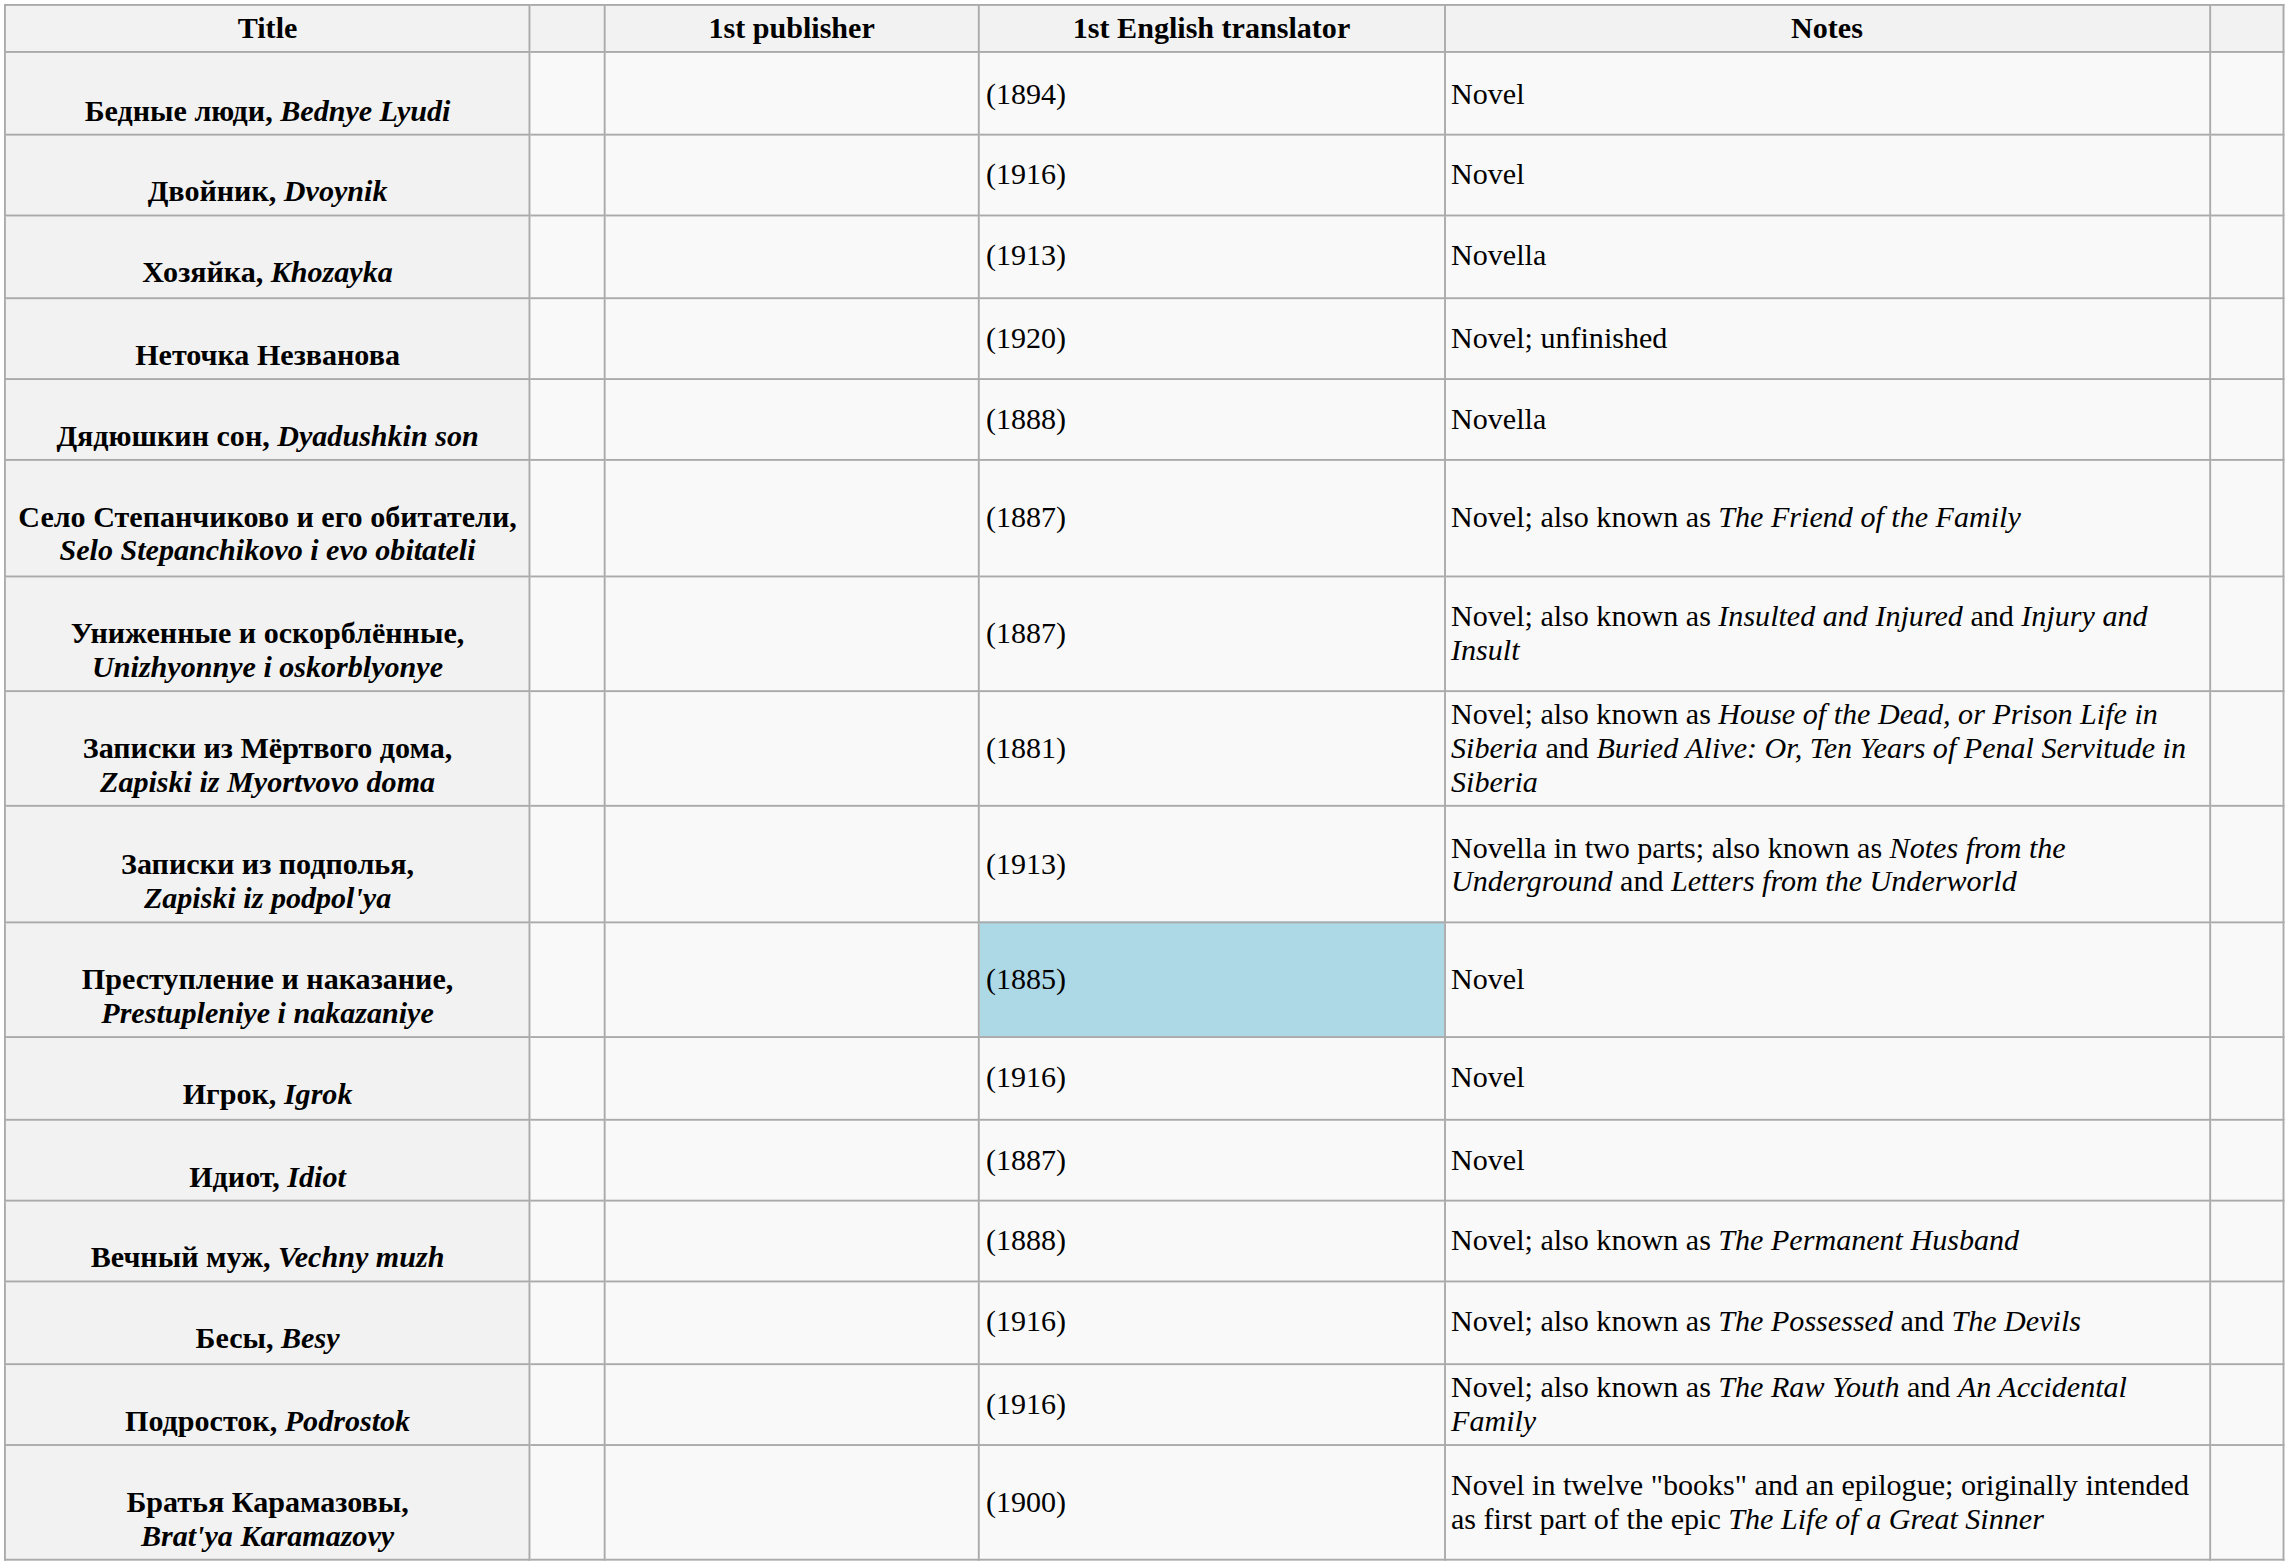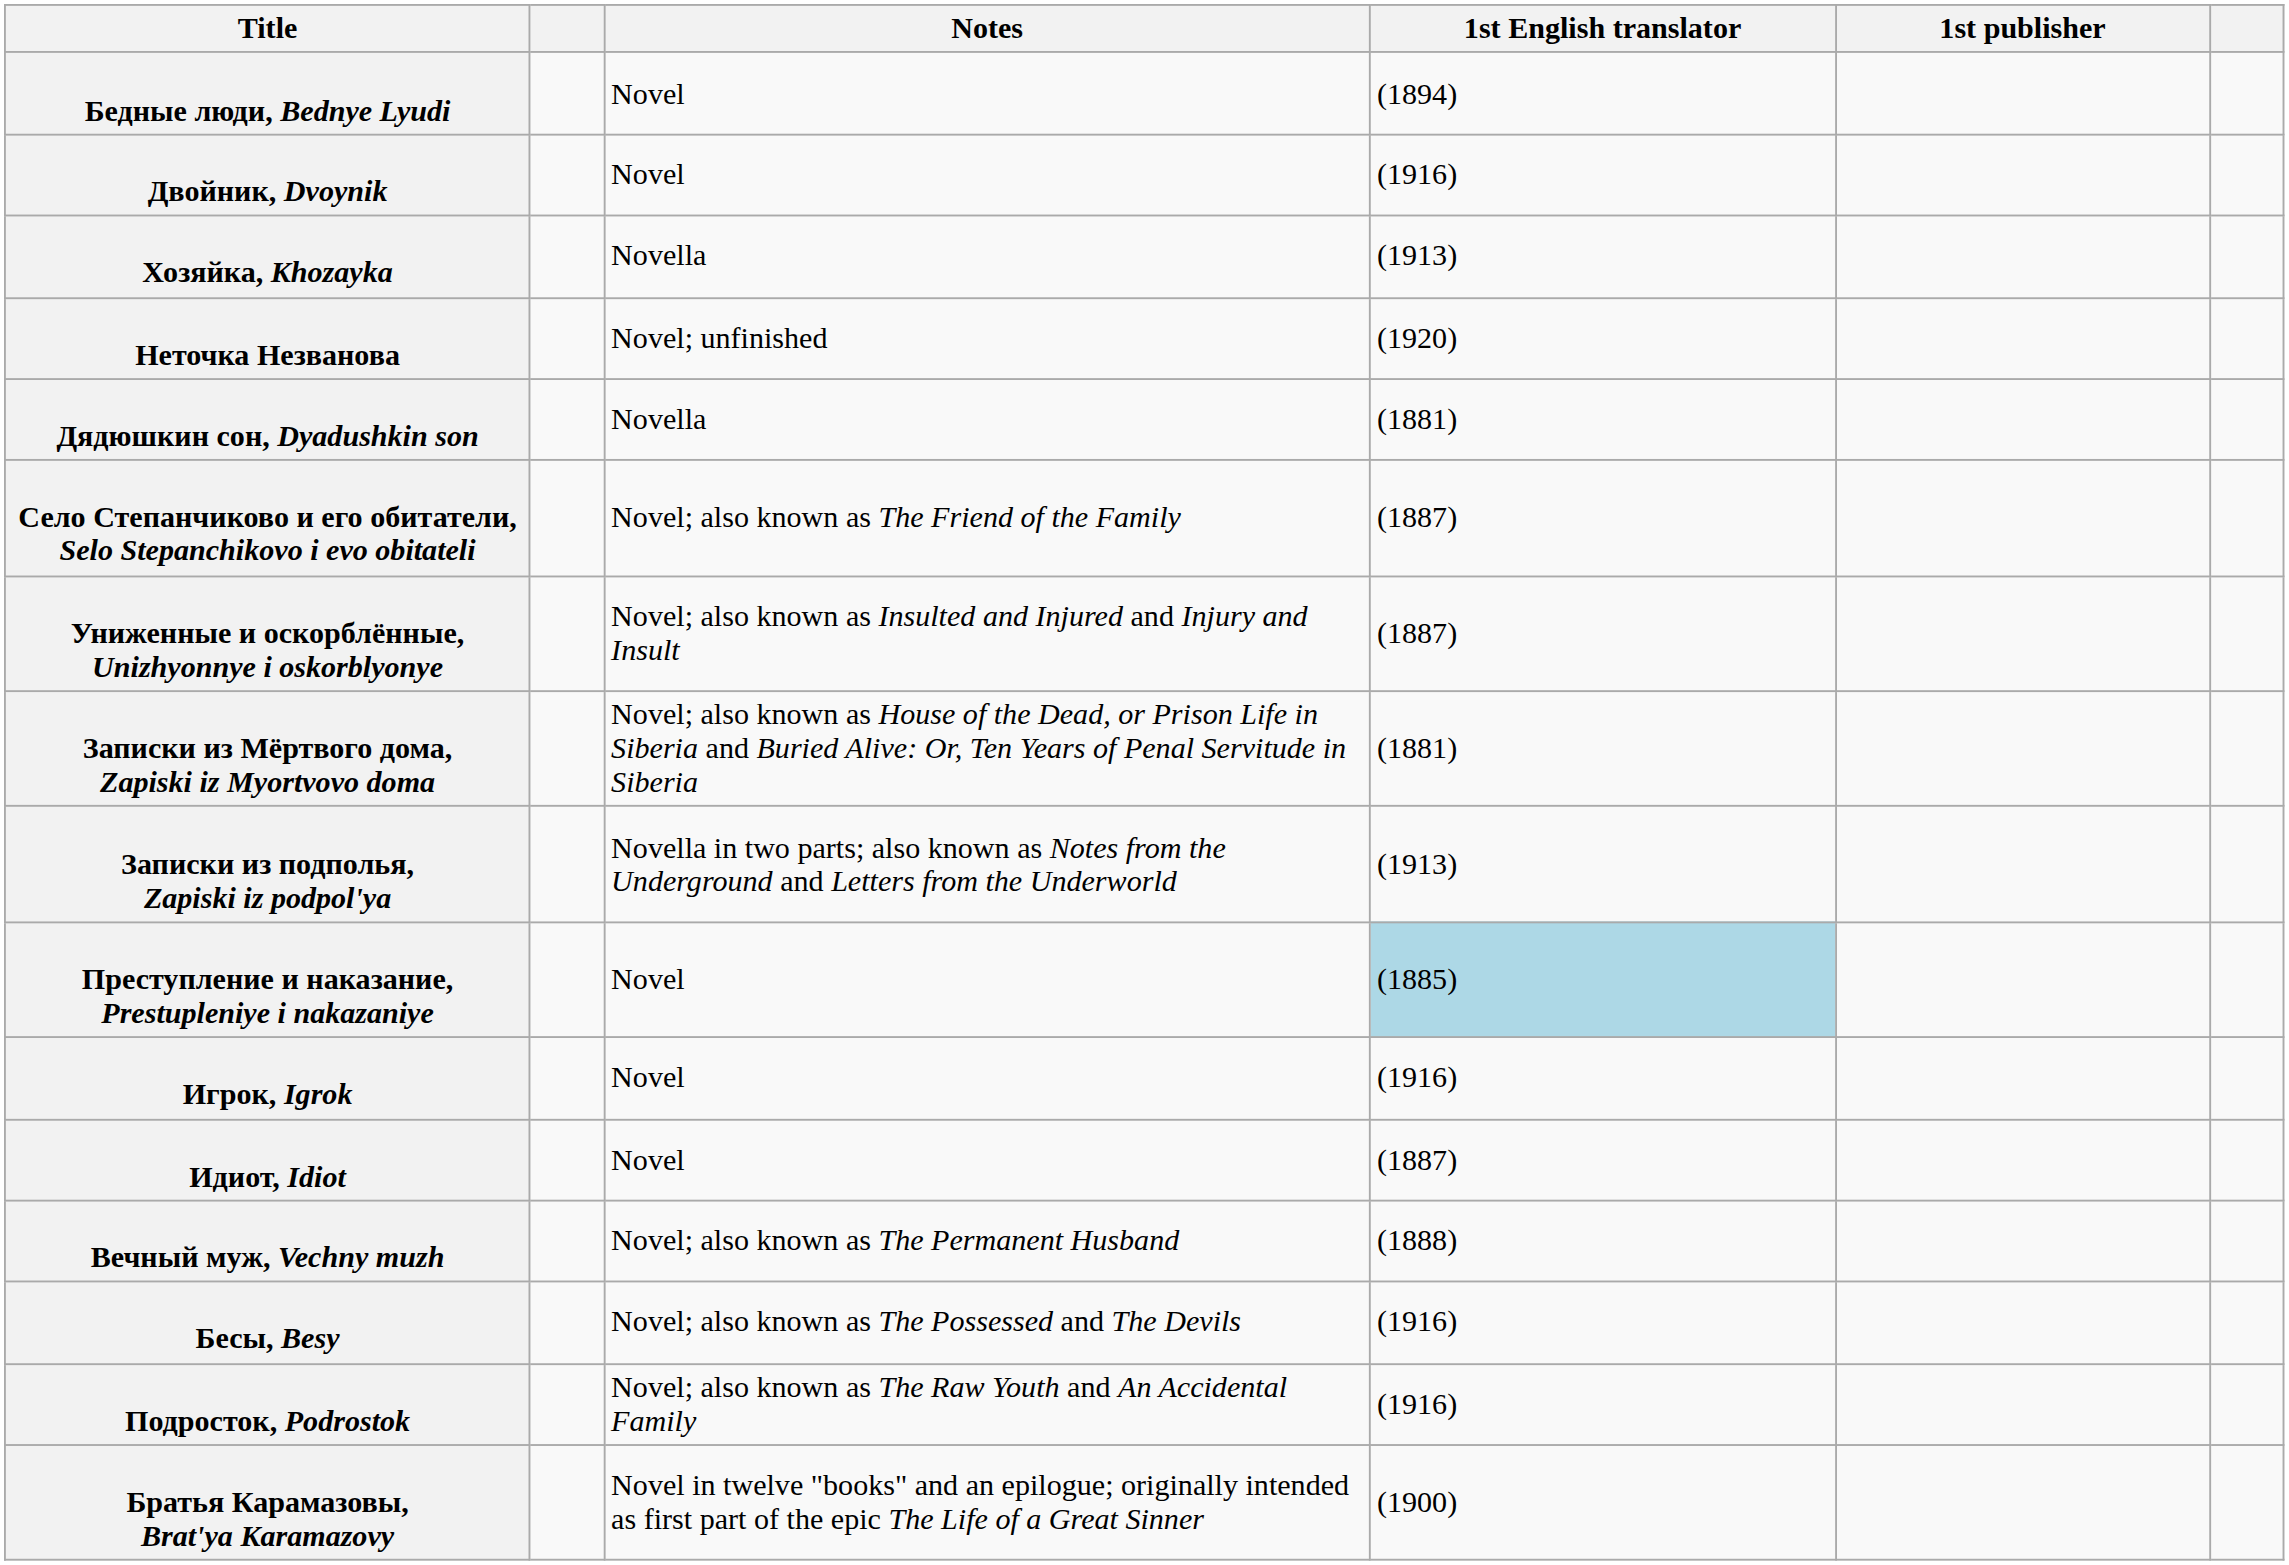columns swapped: 1st publisher <-> Notes
Дядюшкин сон, Dyadushkin son | 1st English translator: (1888) -> (1881)
